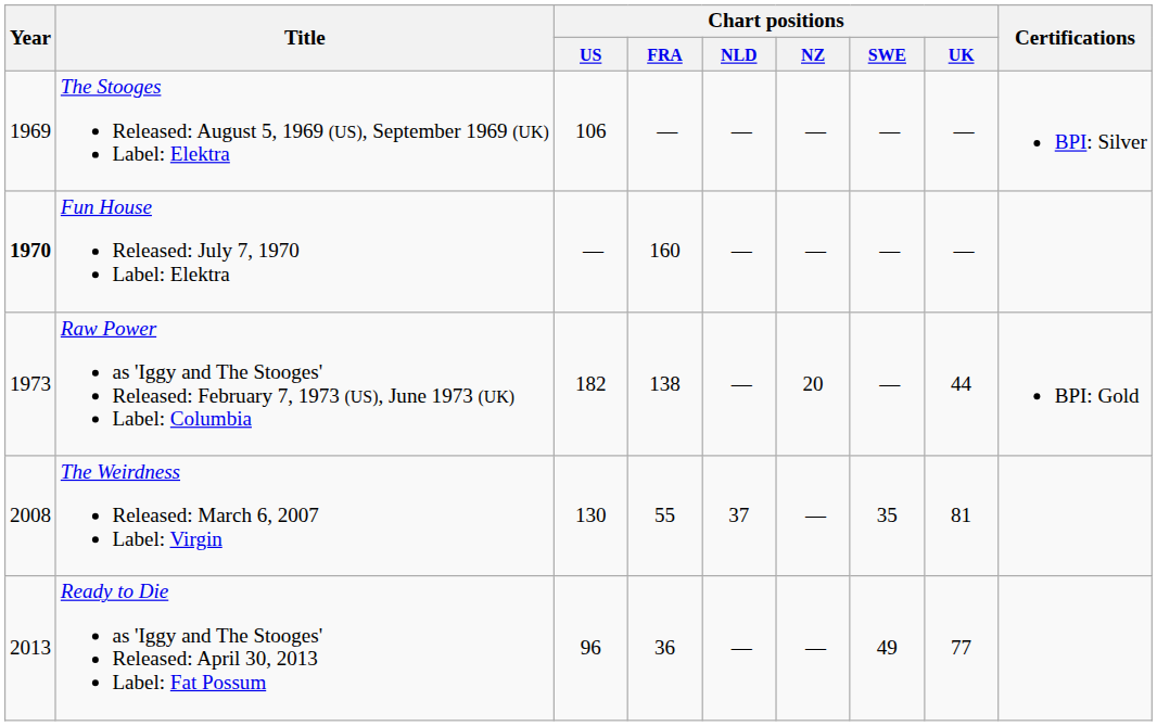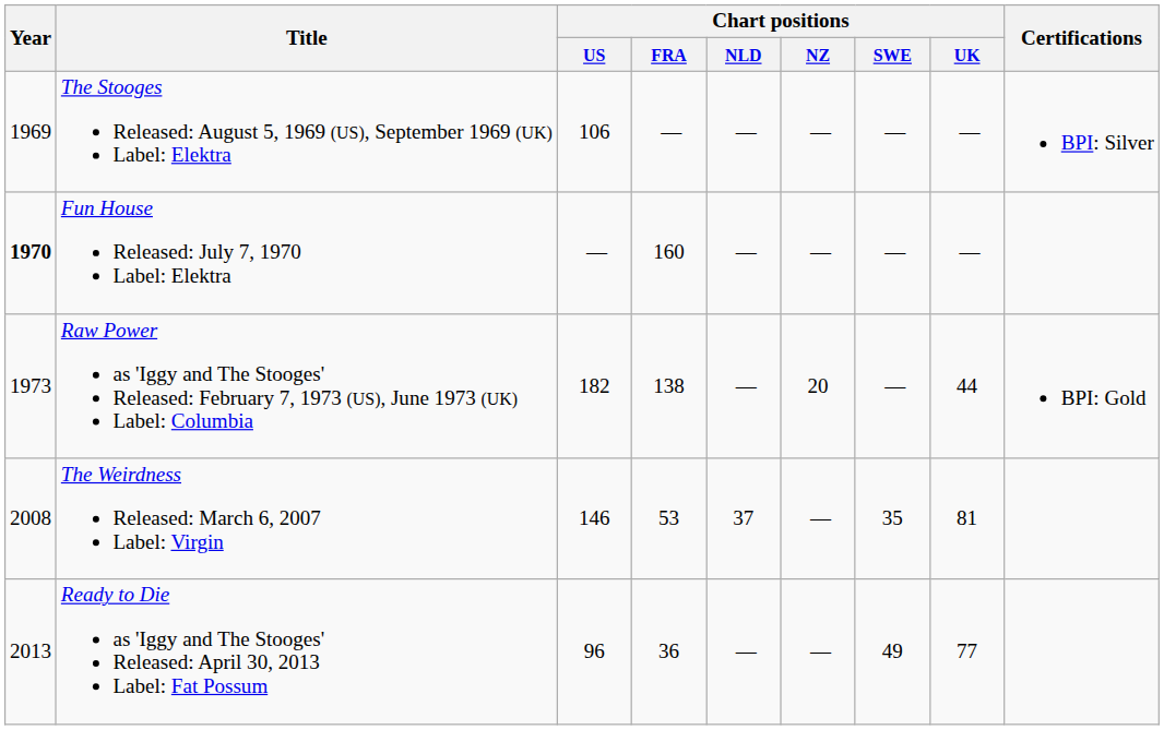The Weirdness Released: March 6, 2007 Label: Virgin | Chart positions / US: 130 -> 146
The Weirdness Released: March 6, 2007 Label: Virgin | Chart positions / FRA: 55 -> 53
